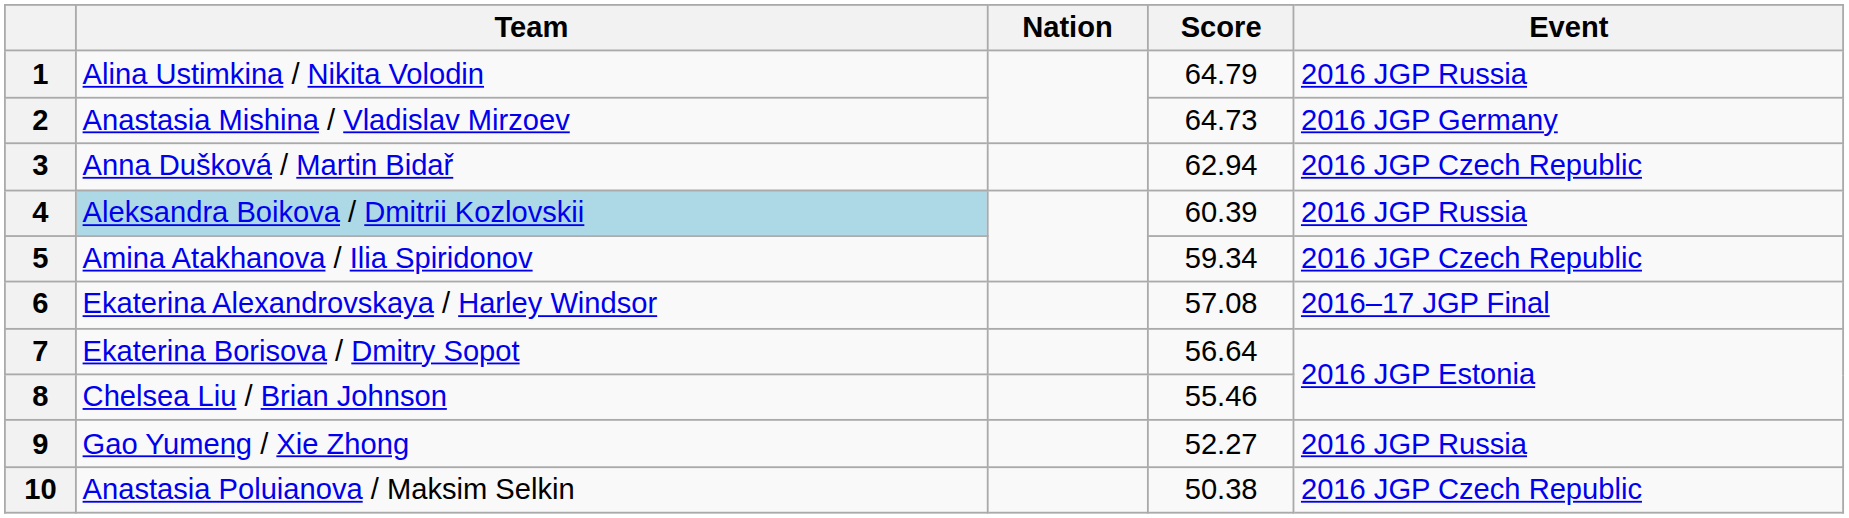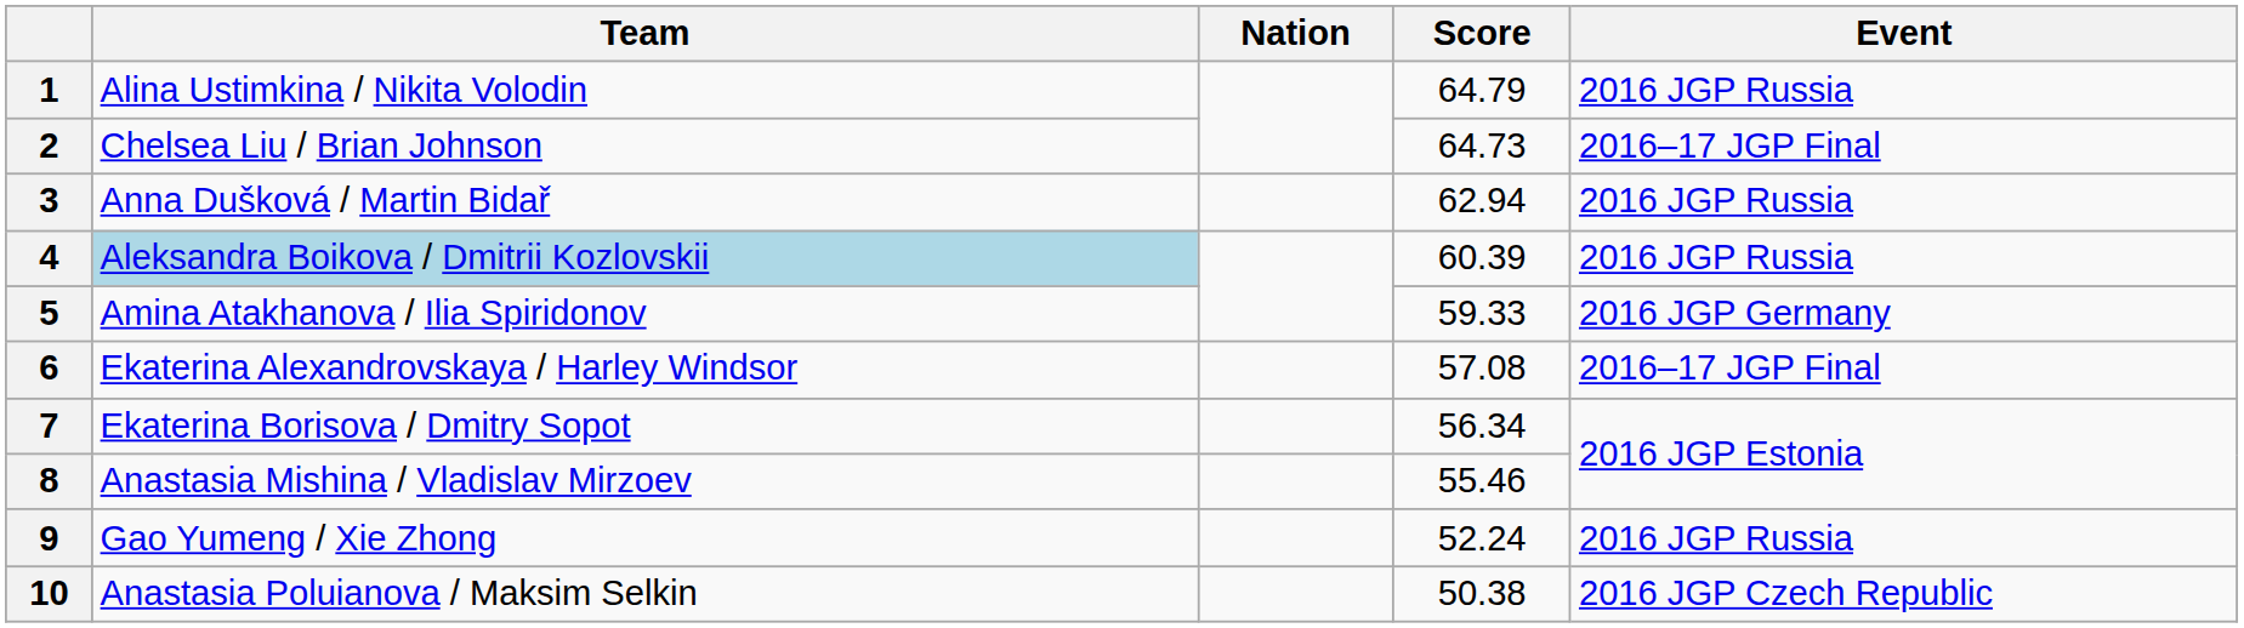2 | Team: Anastasia Mishina / Vladislav Mirzoev -> Chelsea Liu / Brian Johnson
2 | Event: 2016 JGP Germany -> 2016–17 JGP Final
3 | Event: 2016 JGP Czech Republic -> 2016 JGP Russia
5 | Score: 59.34 -> 59.33
5 | Event: 2016 JGP Czech Republic -> 2016 JGP Germany
7 | Score: 56.64 -> 56.34
8 | Team: Chelsea Liu / Brian Johnson -> Anastasia Mishina / Vladislav Mirzoev
9 | Score: 52.27 -> 52.24
